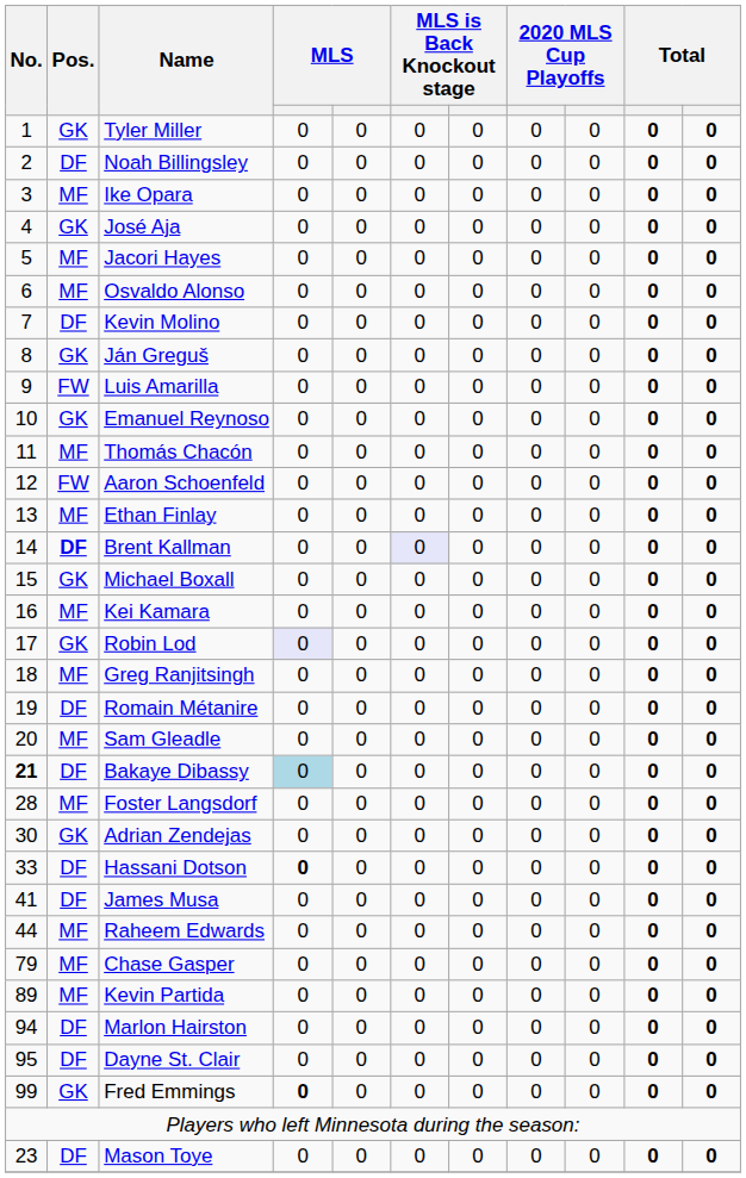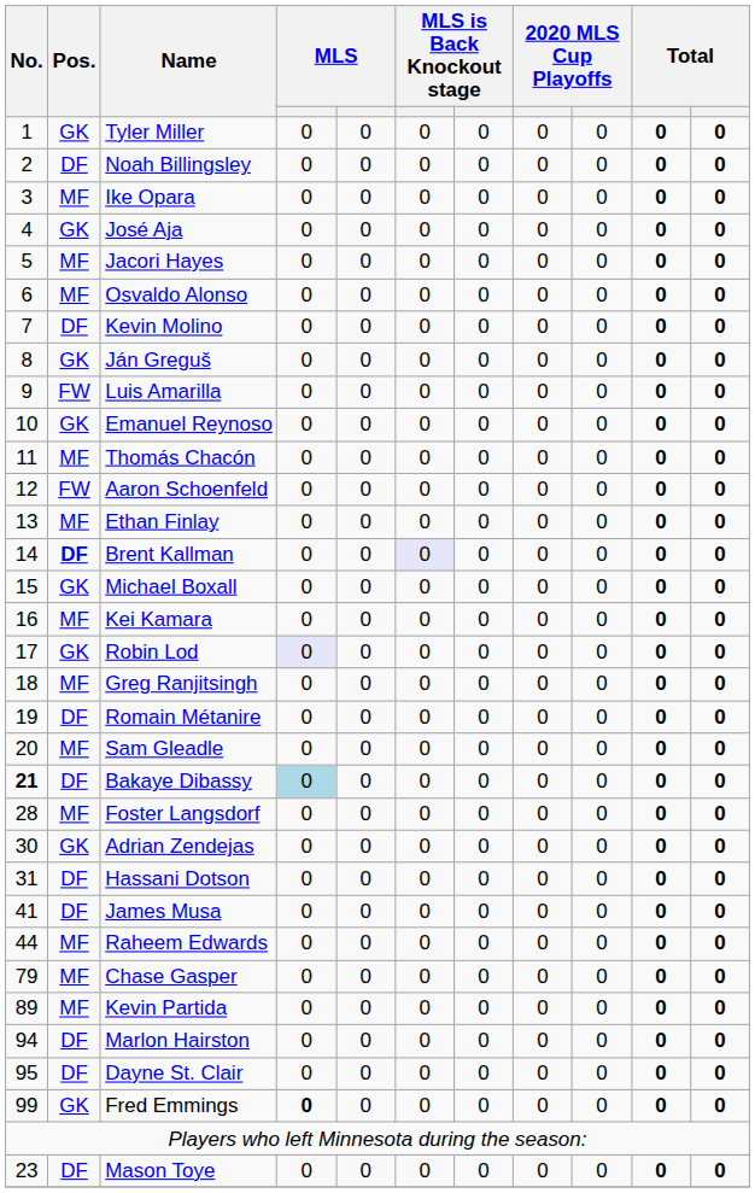Hassani Dotson | No.: 33 -> 31
Hassani Dotson | column 4: bold -> normal
